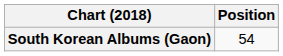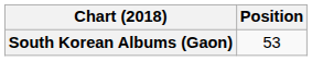South Korean Albums (Gaon) | Position: 54 -> 53
